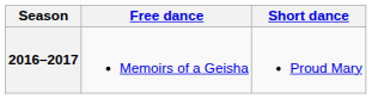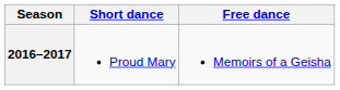columns swapped: Short dance <-> Free dance
